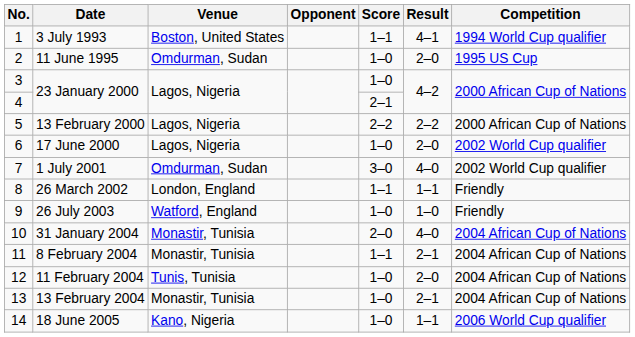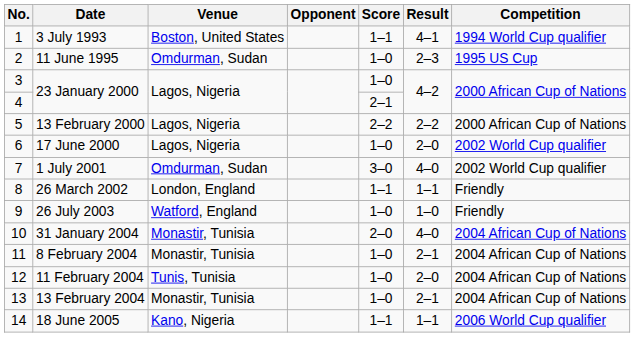11 June 1995 | Result: 2–0 -> 2–3
8 February 2004 | Score: 1–1 -> 1–0
18 June 2005 | Score: 1–0 -> 1–1
